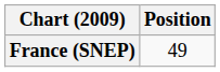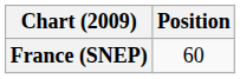France (SNEP) | Position: 49 -> 60
